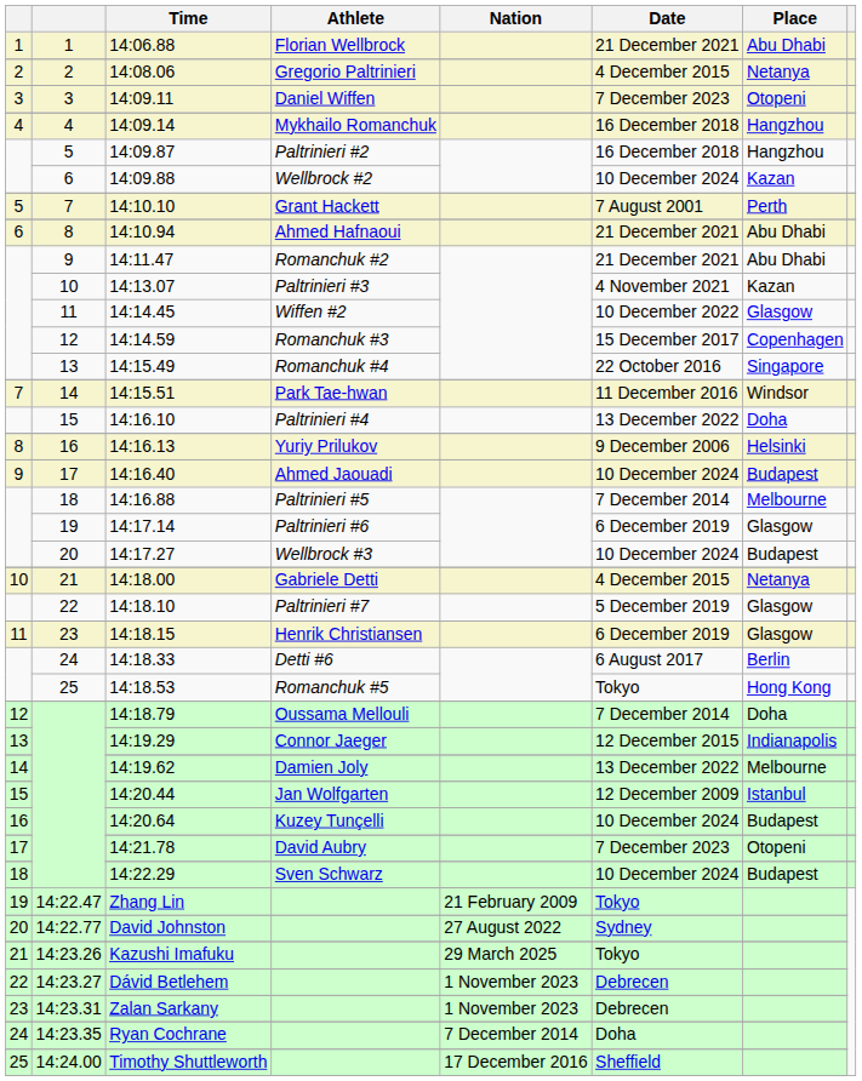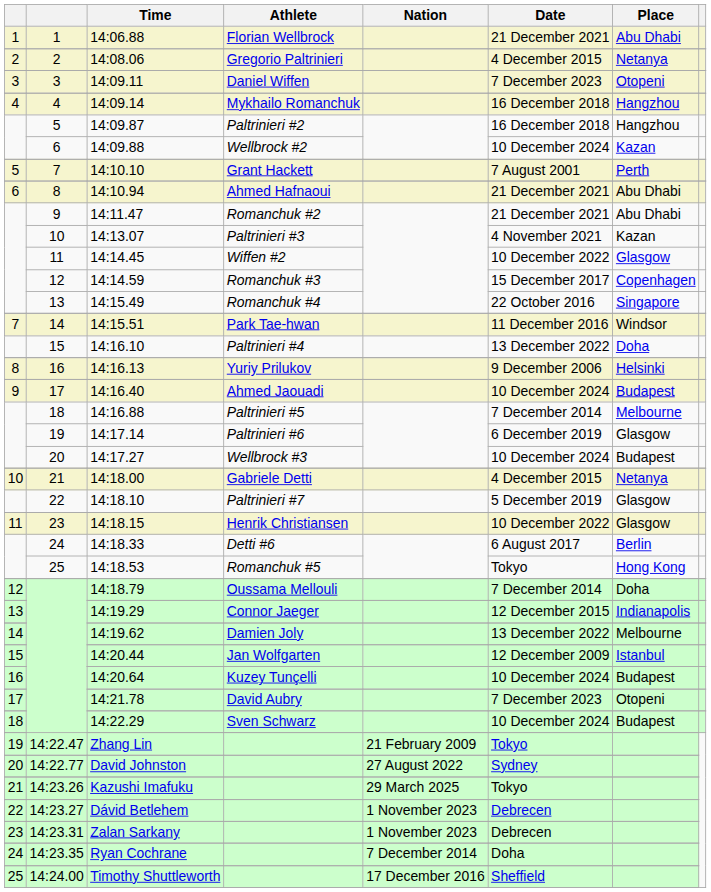14:18.15 | Date: 6 December 2019 -> 10 December 2022
